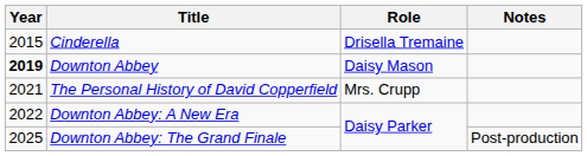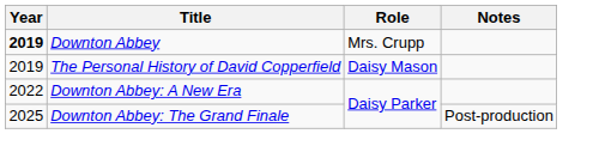- row: 2015 | Cinderella | Drisella Tremaine
Downton Abbey | Role: Daisy Mason -> Mrs. Crupp
The Personal History of David Copperfield | Year: 2021 -> 2019
The Personal History of David Copperfield | Role: Mrs. Crupp -> Daisy Mason
